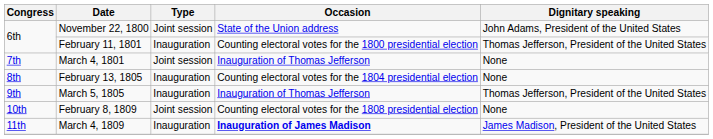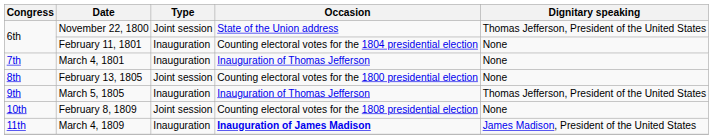November 22, 1800 | Dignitary speaking: John Adams, President of the United States -> Thomas Jefferson, President of the United States
February 11, 1801 | Occasion: Counting electoral votes for the 1800 presidential election -> Counting electoral votes for the 1804 presidential election
February 11, 1801 | Dignitary speaking: Thomas Jefferson, President of the United States -> None
March 4, 1801 | Type: Joint session -> Inauguration
February 13, 1805 | Type: Inauguration -> Joint session
February 13, 1805 | Occasion: Counting electoral votes for the 1804 presidential election -> Counting electoral votes for the 1800 presidential election
